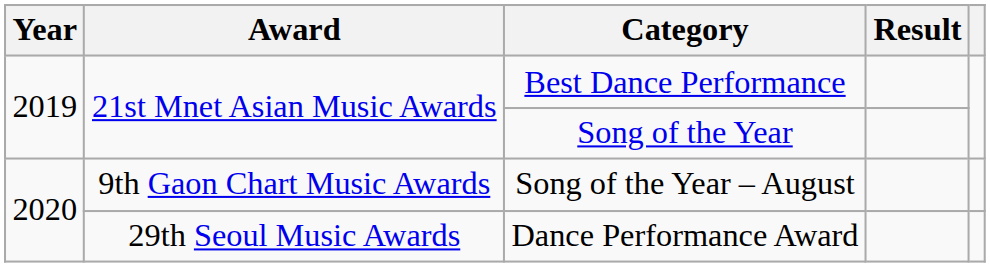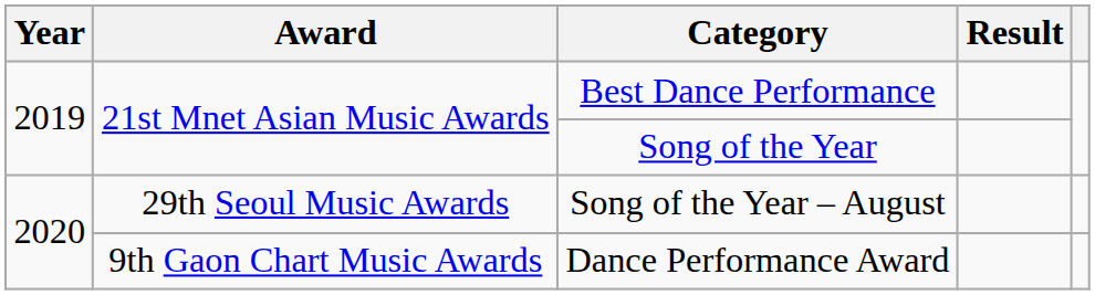Song of the Year – August | Award: 9th Gaon Chart Music Awards -> 29th Seoul Music Awards
Dance Performance Award | Award: 29th Seoul Music Awards -> 9th Gaon Chart Music Awards
